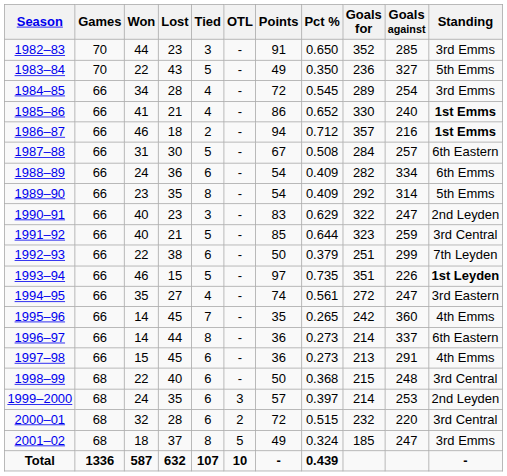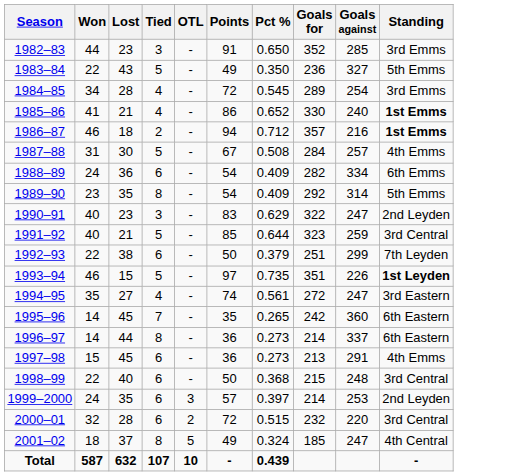- column: Games | 70 | 70 | 66 | 66 | 66 | 66 | 66 | 66 | 66 | 66 | 66 | 66 | 66 | 66 | 66 | 66 | 68 | 68 | 68 | 68 | 1336
1987–88 | Standing: 6th Eastern -> 4th Emms
1995–96 | Standing: 4th Emms -> 6th Eastern
2001–02 | Standing: 3rd Emms -> 4th Central
